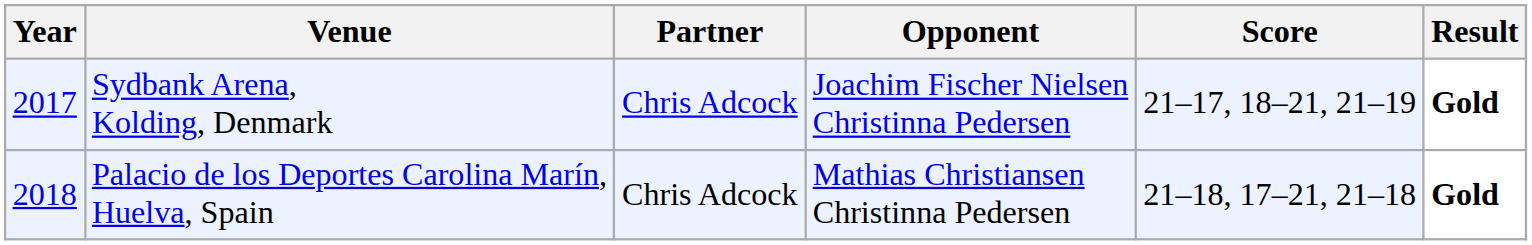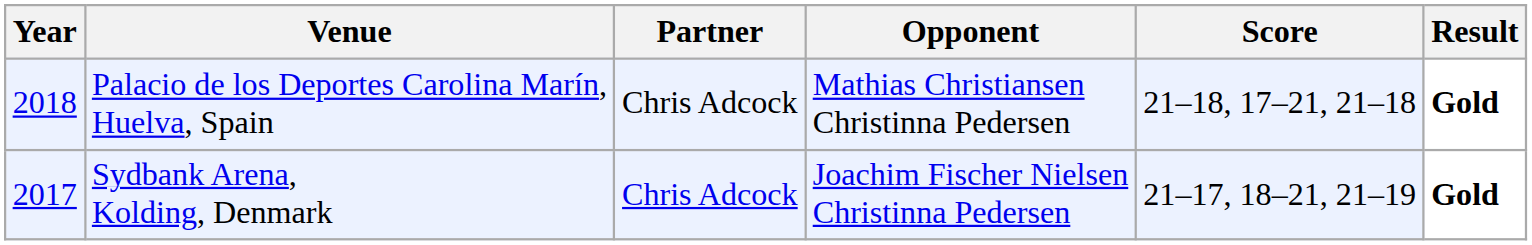rows swapped: Sydbank Arena, Kolding, Denmark <-> Palacio de los Deportes Carolina Marín, Huelva, Spain
